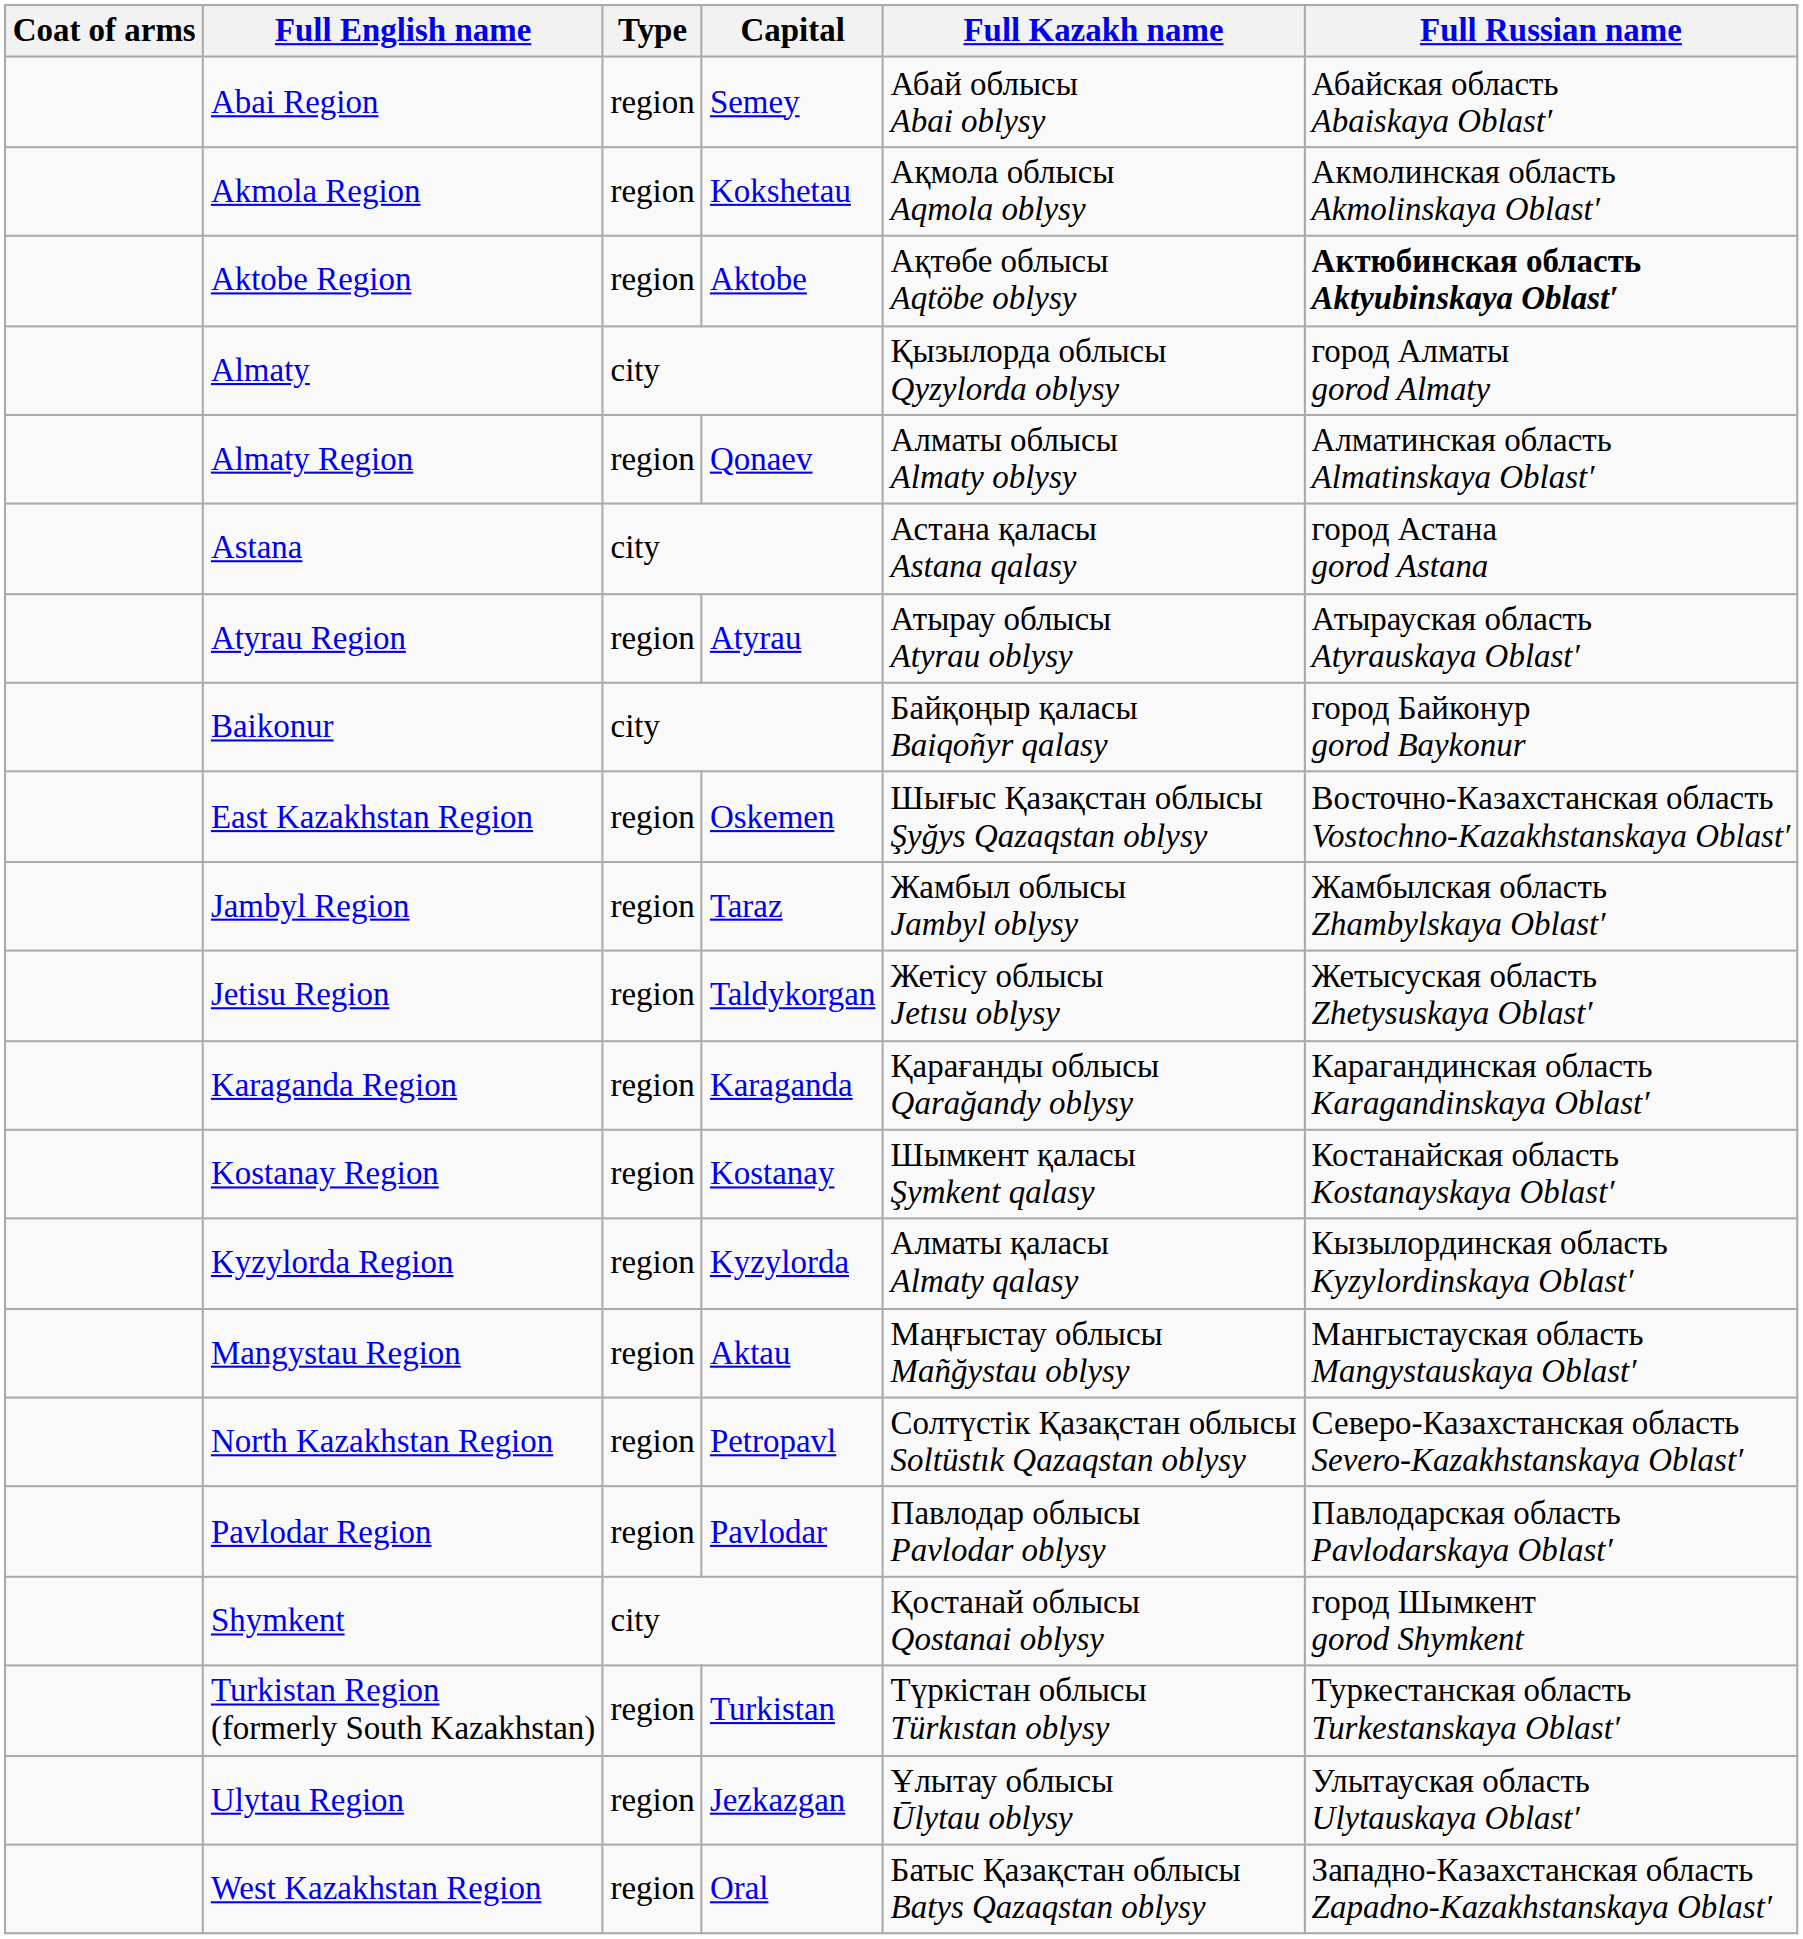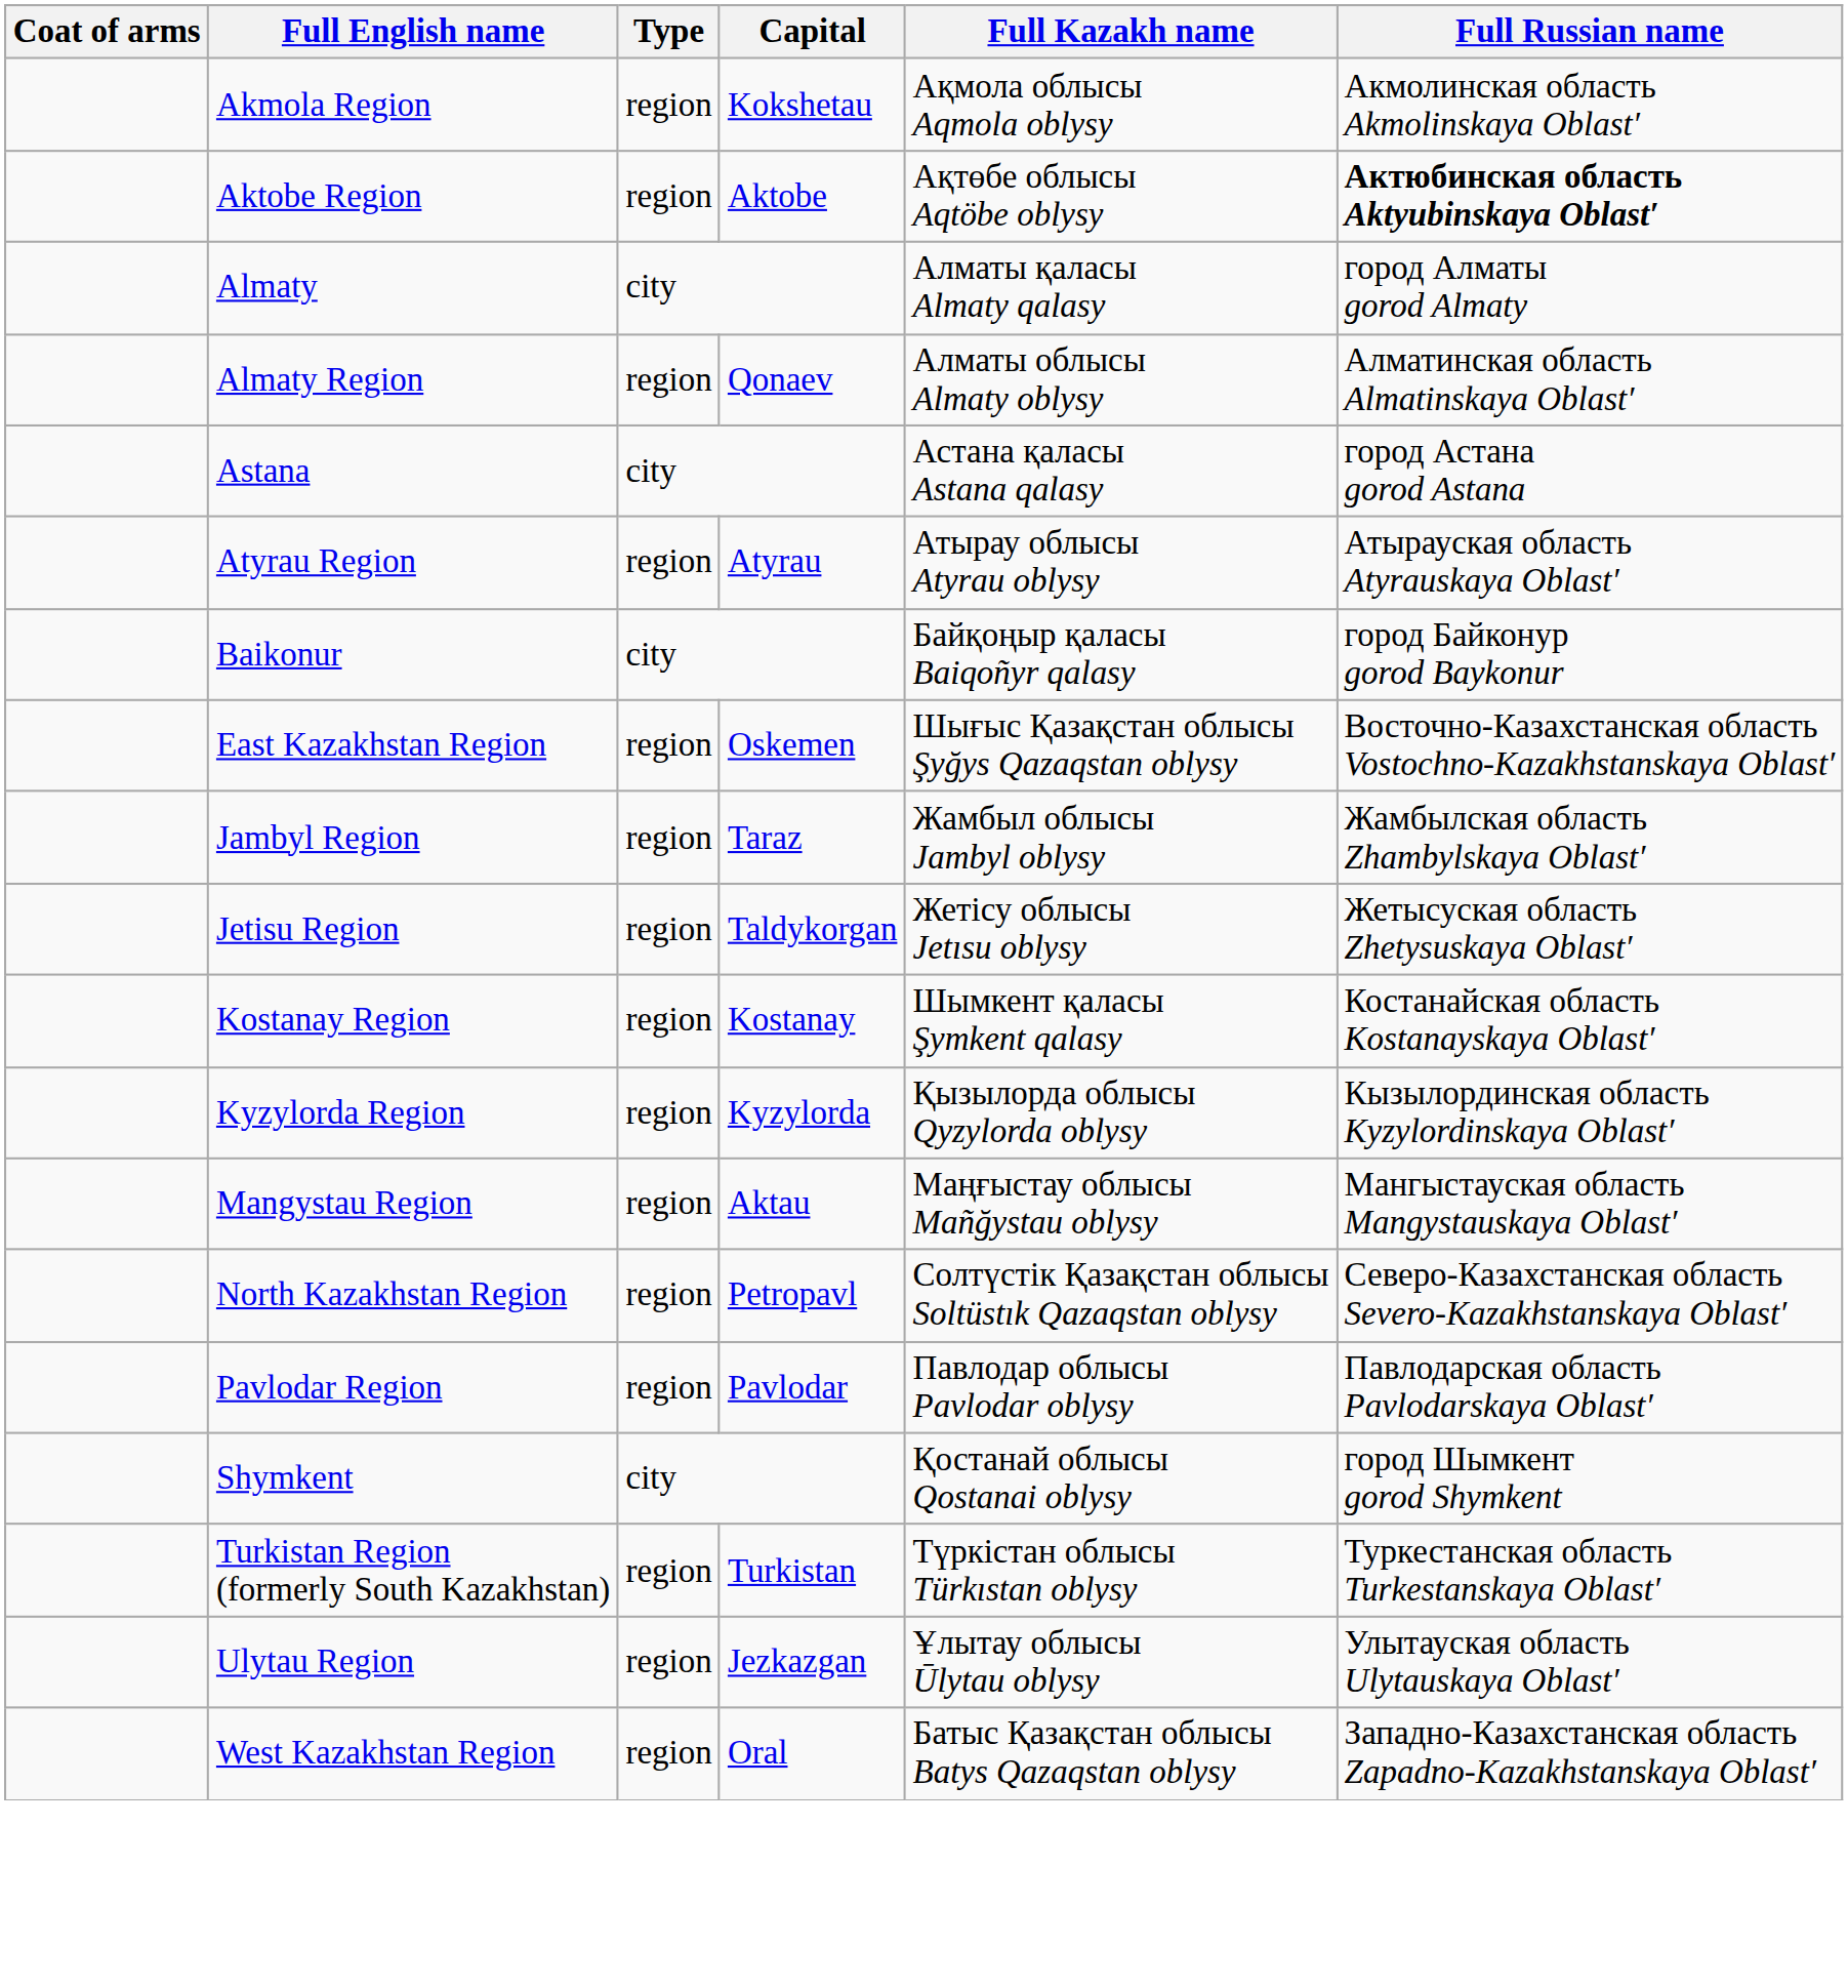- row: Abai Region | region | Semey | Абай облысы Abai oblysy | Абайская область Abaiskaya Oblast′
Almaty | Full Kazakh name: Қызылорда облысы Qyzylorda oblysy -> Алматы қаласы Almaty qalasy
- row: Karaganda Region | region | Karaganda | Қарағанды облысы Qarağandy oblysy | Карагандинская область Karagandinskaya Oblast′
Kyzylorda Region | Full Kazakh name: Алматы қаласы Almaty qalasy -> Қызылорда облысы Qyzylorda oblysy
